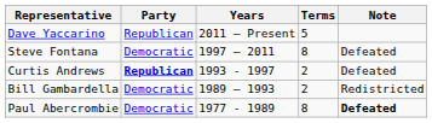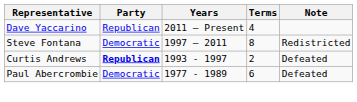Dave Yaccarino | Terms: 5 -> 4
Steve Fontana | Note: Defeated -> Redistricted
- row: Bill Gambardella | Democratic | 1989 – 1993 | 2 | Redistricted
Paul Abercrombie | Terms: 8 -> 6
Paul Abercrombie | Note: bold -> normal
